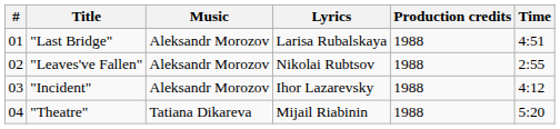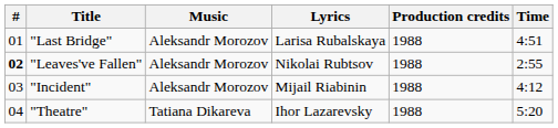"Leaves've Fallen" | #: normal -> bold
"Incident" | Lyrics: Ihor Lazarevsky -> Mijail Riabinin
"Theatre" | Lyrics: Mijail Riabinin -> Ihor Lazarevsky
